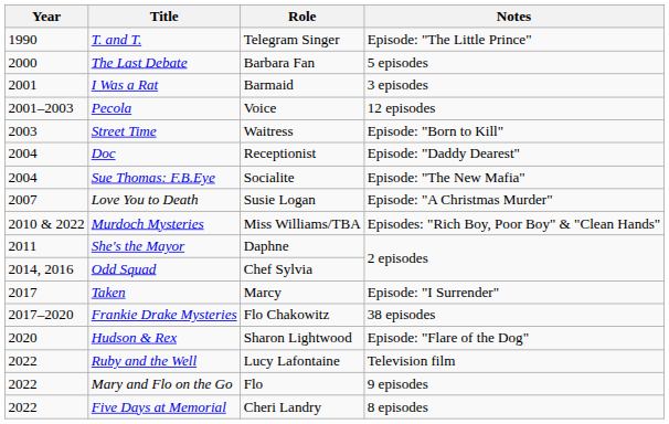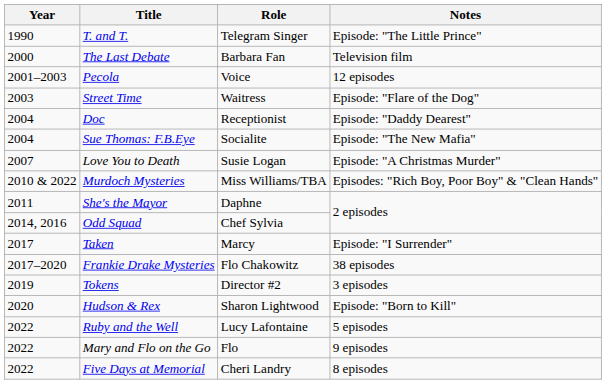The Last Debate | Notes: 5 episodes -> Television film
- row: 2001 | I Was a Rat | Barmaid | 3 episodes
Street Time | Notes: Episode: "Born to Kill" -> Episode: "Flare of the Dog"
+ row: 2019 | Tokens | Director #2 | 3 episodes
Hudson & Rex | Notes: Episode: "Flare of the Dog" -> Episode: "Born to Kill"
Ruby and the Well | Notes: Television film -> 5 episodes
